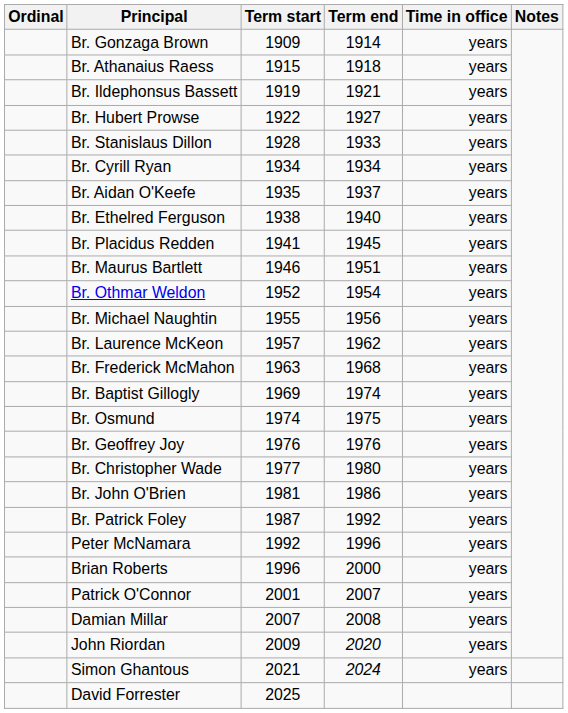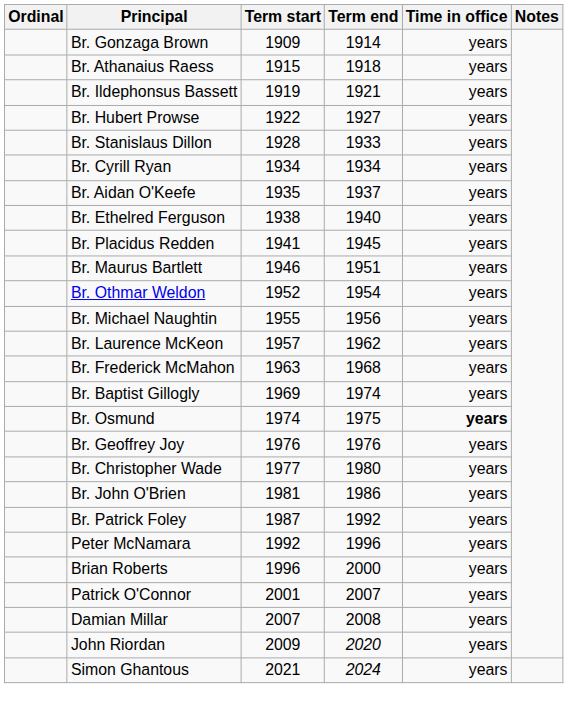Br. Osmund | Time in office: normal -> bold
- row: David Forrester | 2025
